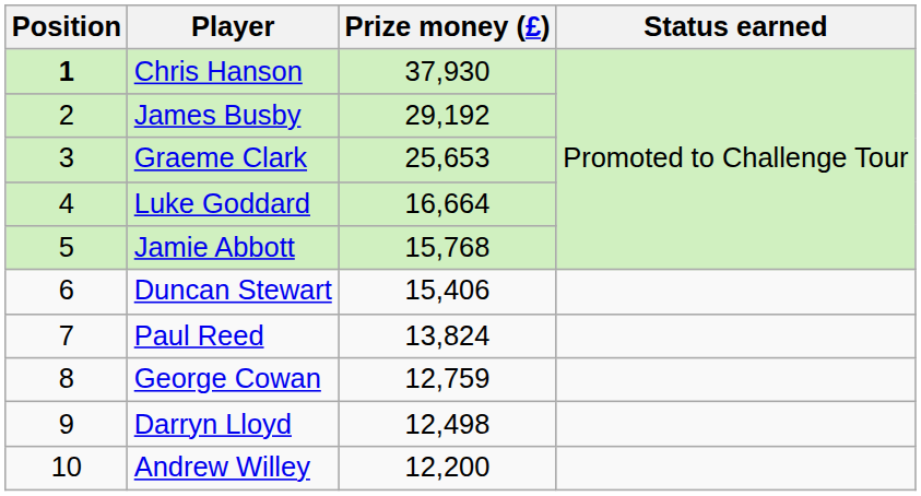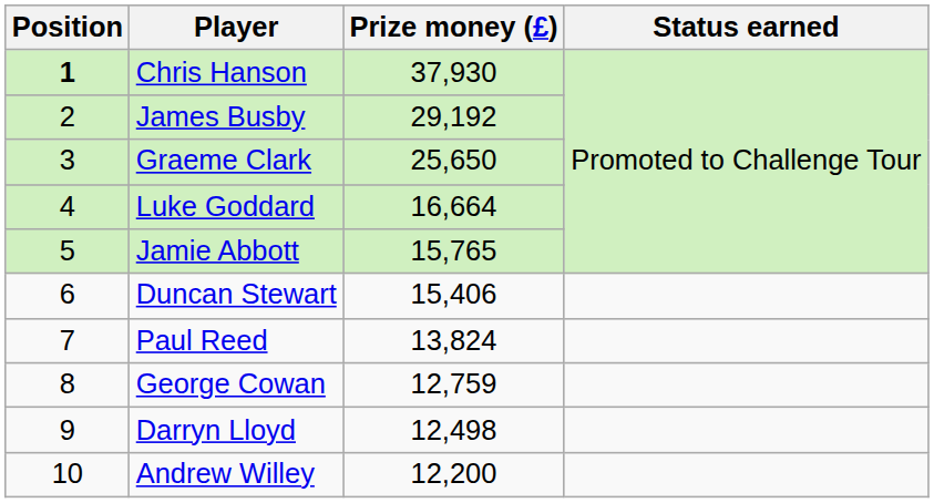Graeme Clark | Prize money (£): 25,653 -> 25,650
Jamie Abbott | Prize money (£): 15,768 -> 15,765
